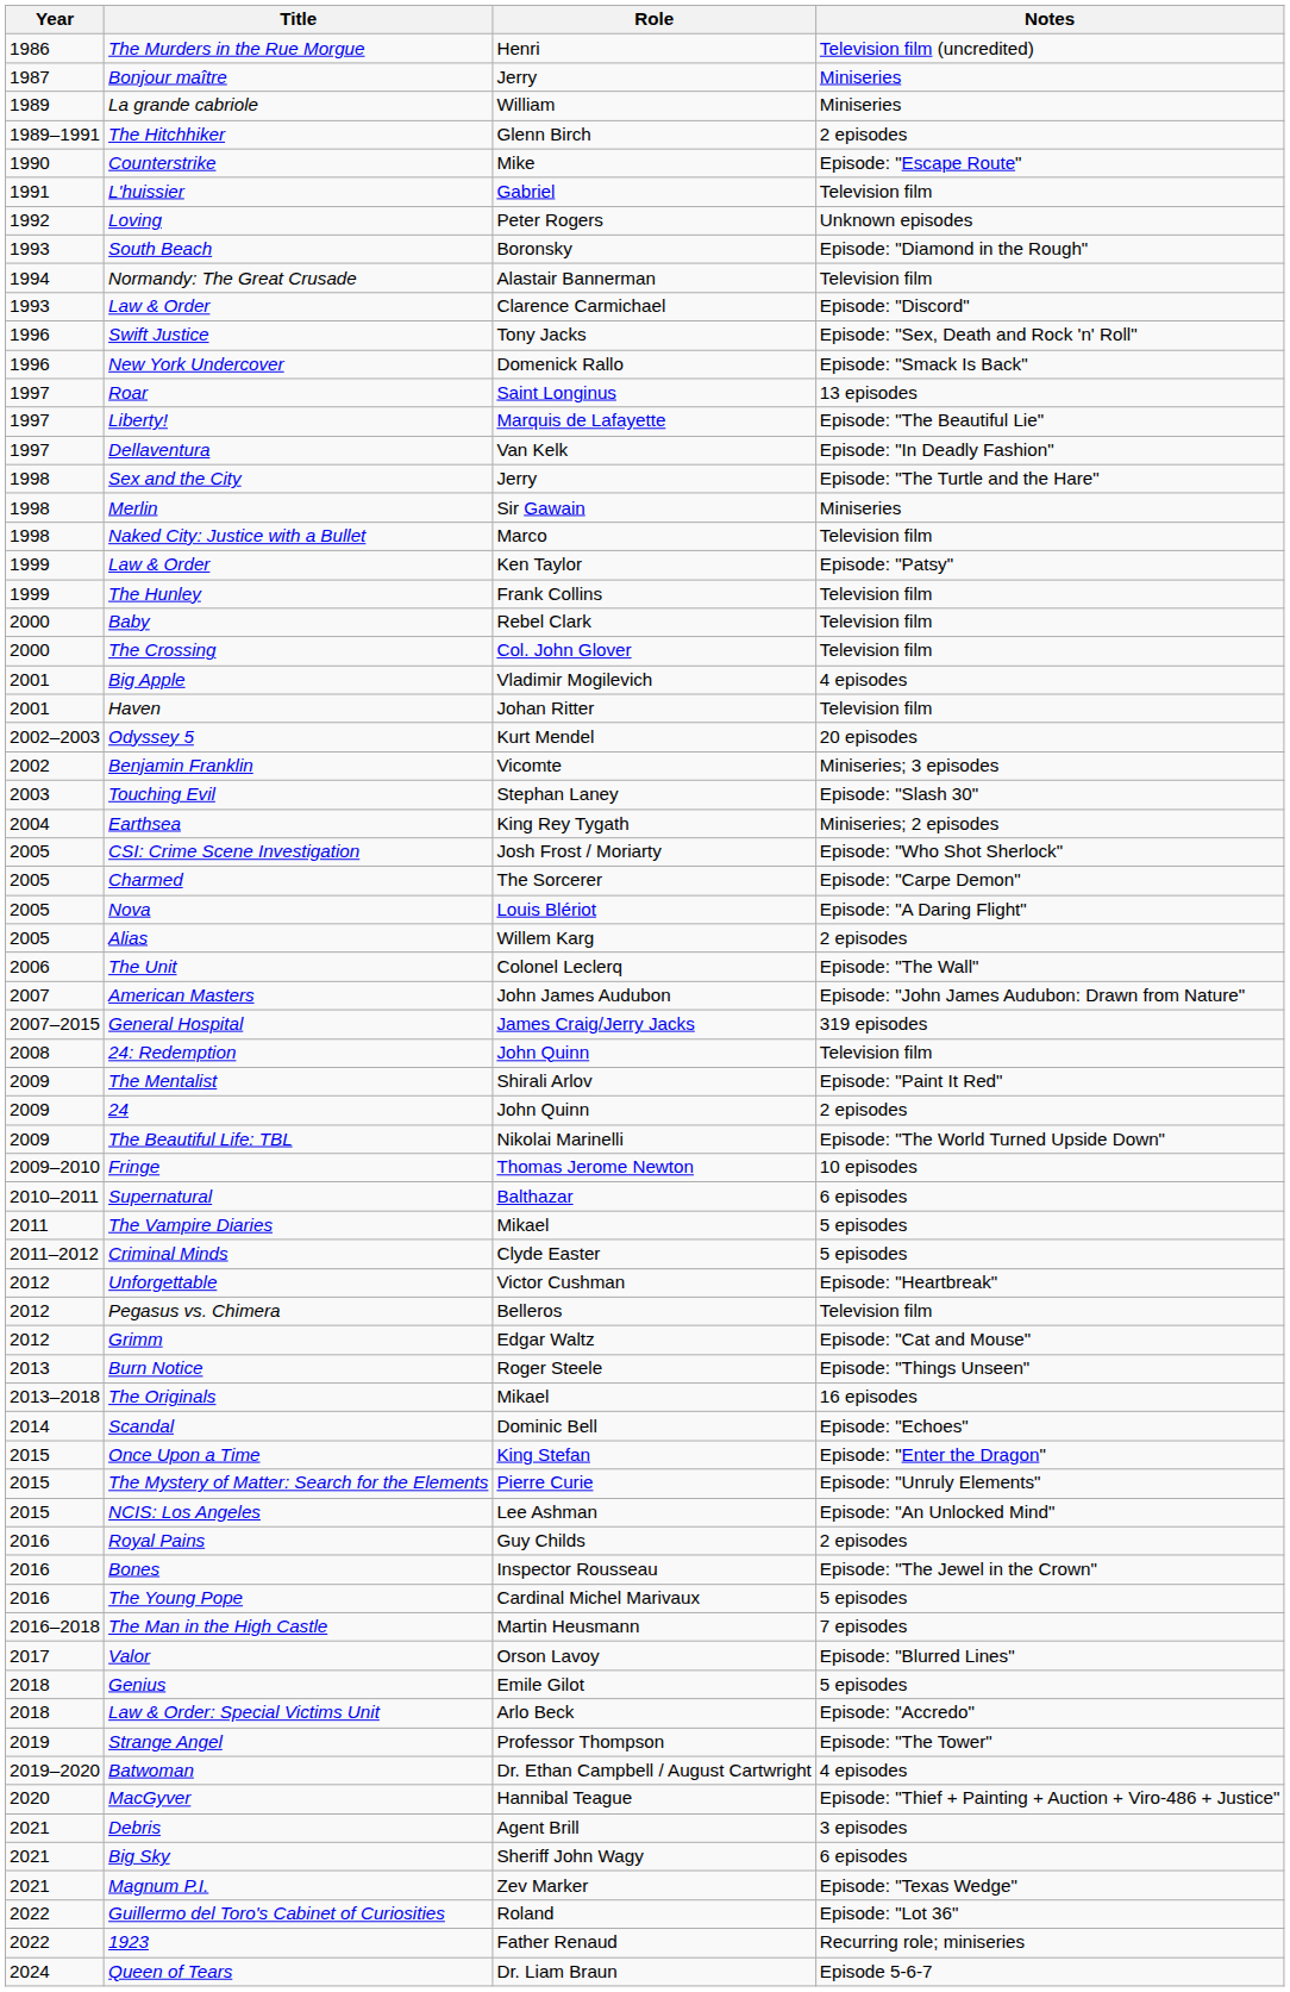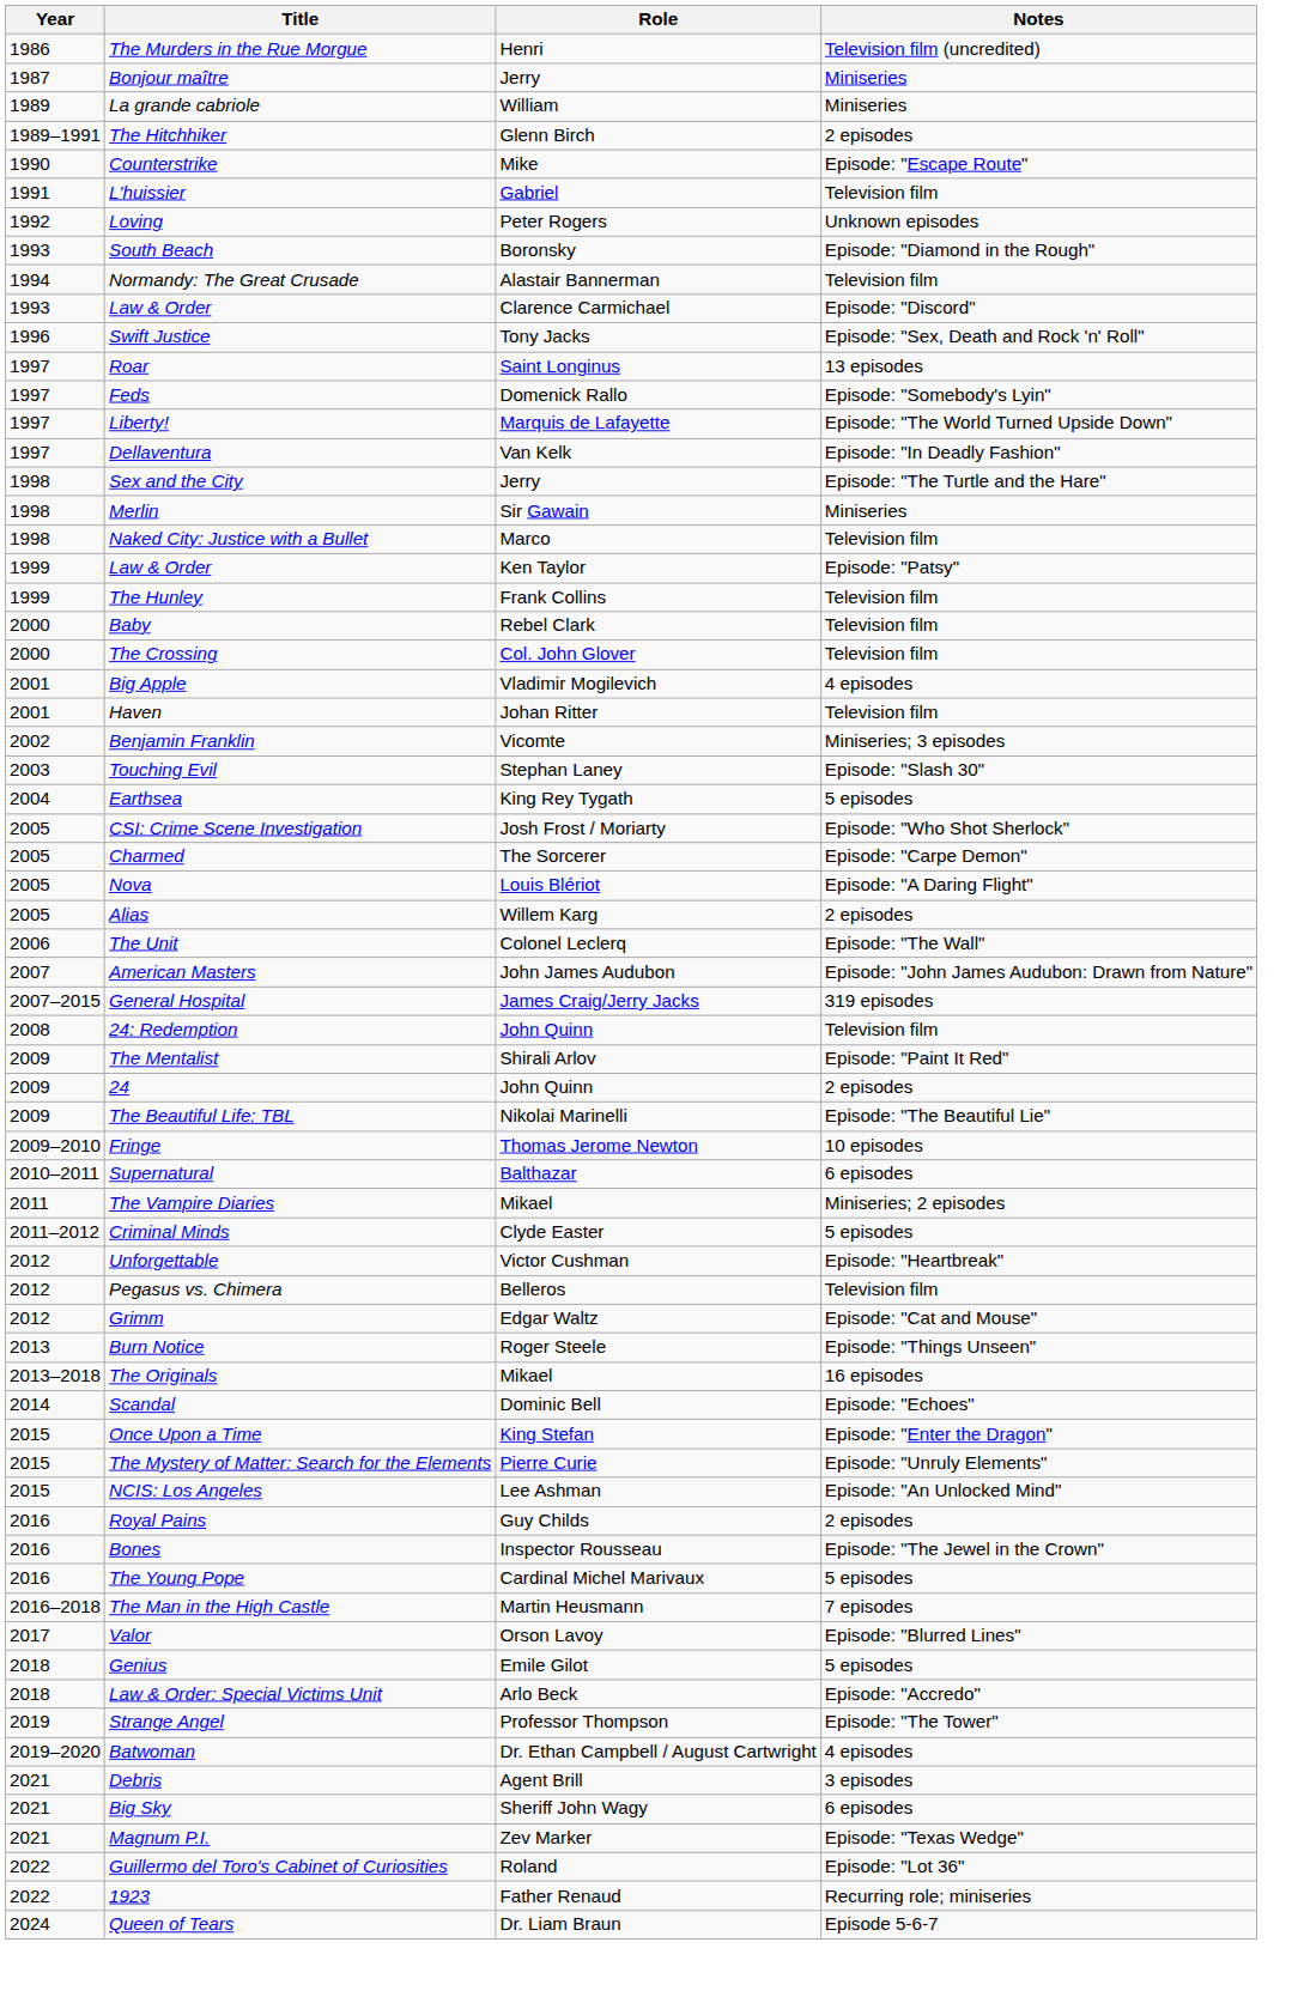- row: 1996 | New York Undercover | Domenick Rallo | Episode: "Smack Is Back"
+ row: 1997 | Feds | Domenick Rallo | Episode: "Somebody's Lyin"
Liberty! | Notes: Episode: "The Beautiful Lie" -> Episode: "The World Turned Upside Down"
- row: 2002–2003 | Odyssey 5 | Kurt Mendel | 20 episodes
Earthsea | Notes: Miniseries; 2 episodes -> 5 episodes
The Beautiful Life: TBL | Notes: Episode: "The World Turned Upside Down" -> Episode: "The Beautiful Lie"
The Vampire Diaries | Notes: 5 episodes -> Miniseries; 2 episodes
- row: 2020 | MacGyver | Hannibal Teague | Episode: "Thief + Painting + Auction + Viro-486 + Justice"
